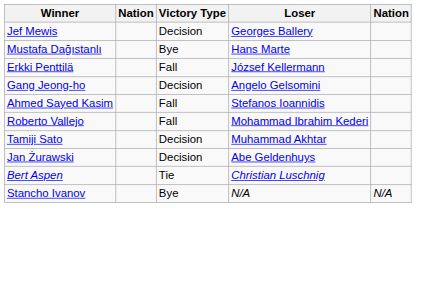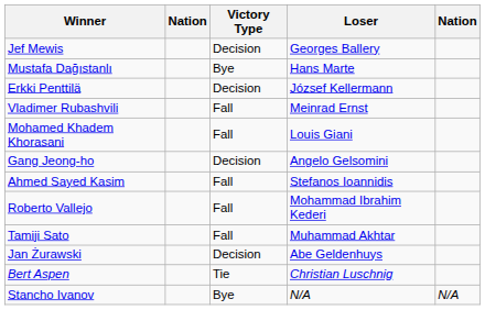Erkki Penttilä | Victory Type: Fall -> Decision
+ row: Vladimer Rubashvili | Fall | Meinrad Ernst
+ row: Mohamed Khadem Khorasani | Fall | Louis Giani
Tamiji Sato | Victory Type: Decision -> Fall
